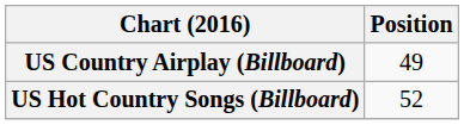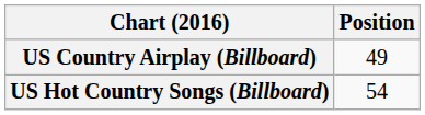US Hot Country Songs (Billboard) | Position: 52 -> 54
